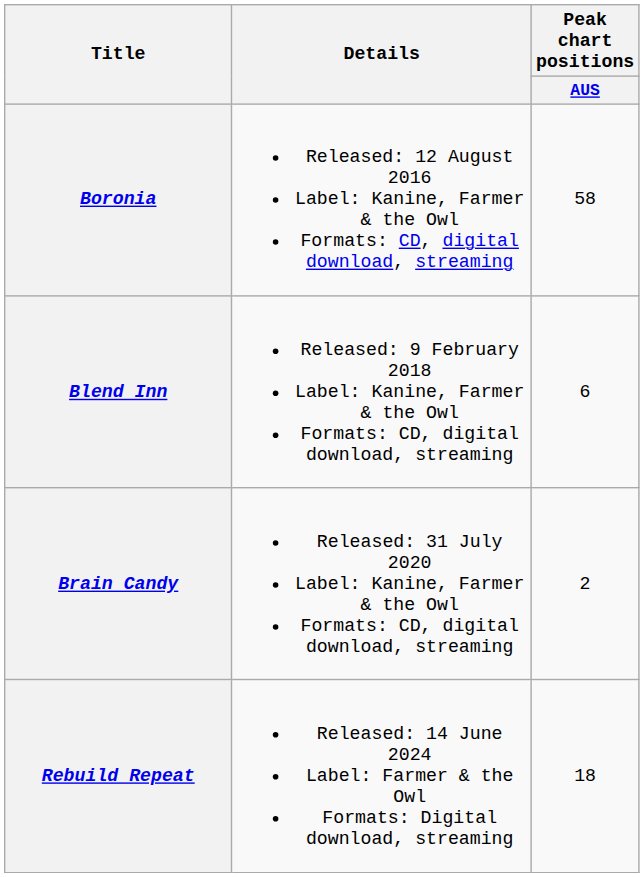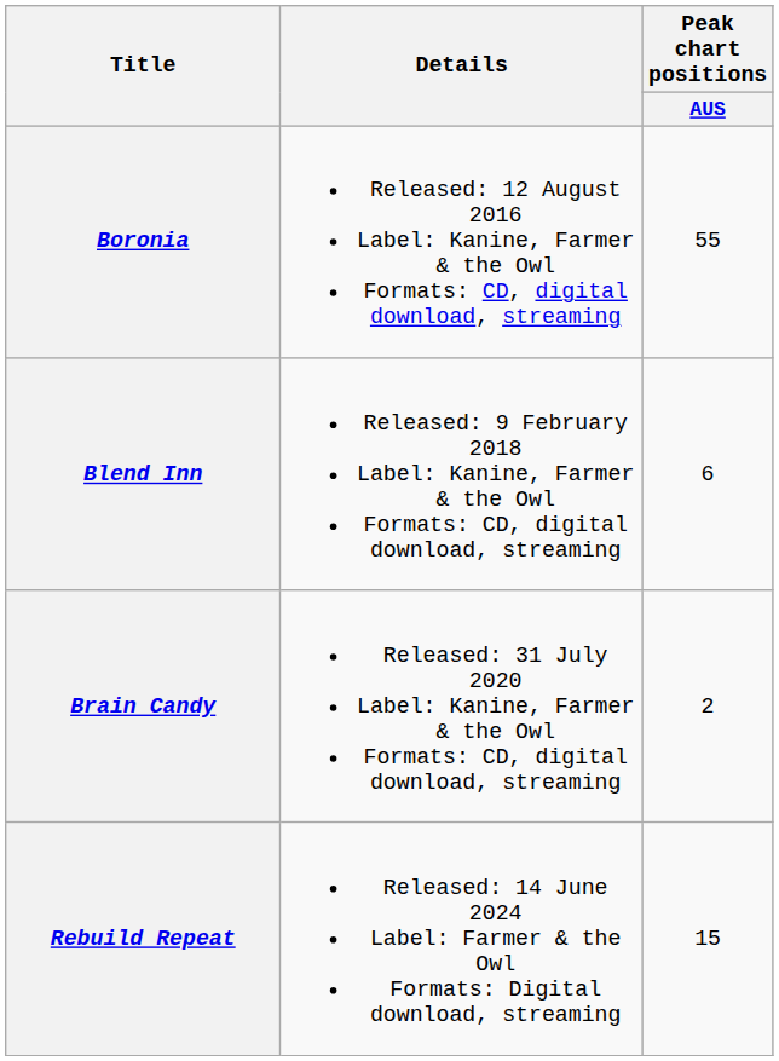Boronia | Peak chart positions / AUS: 58 -> 55
Rebuild Repeat | Peak chart positions / AUS: 18 -> 15
